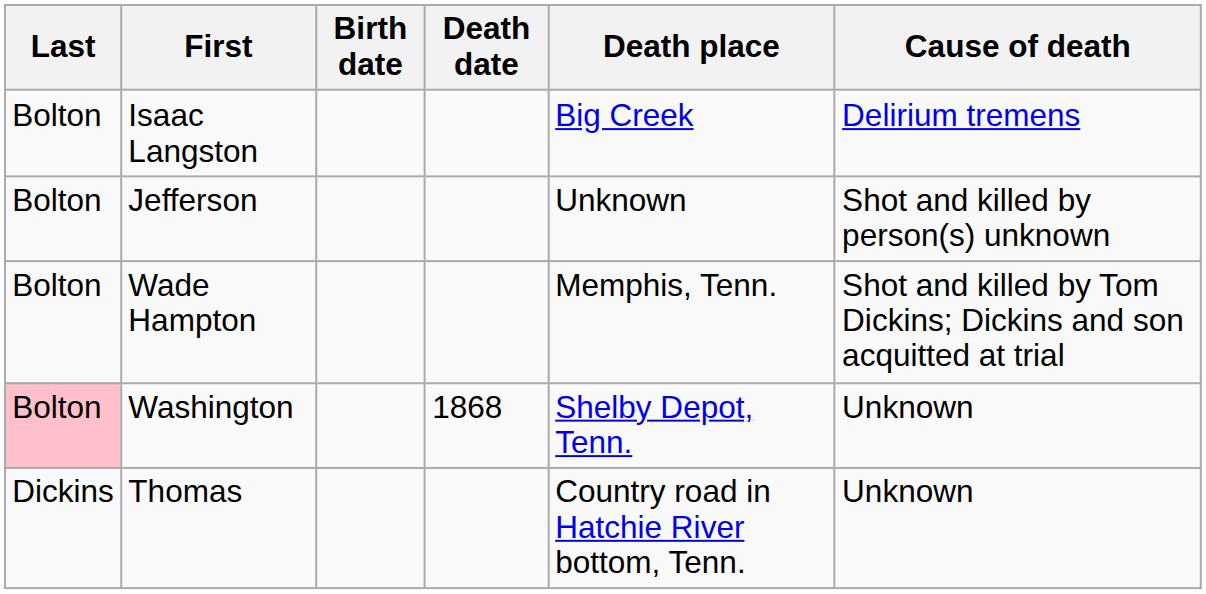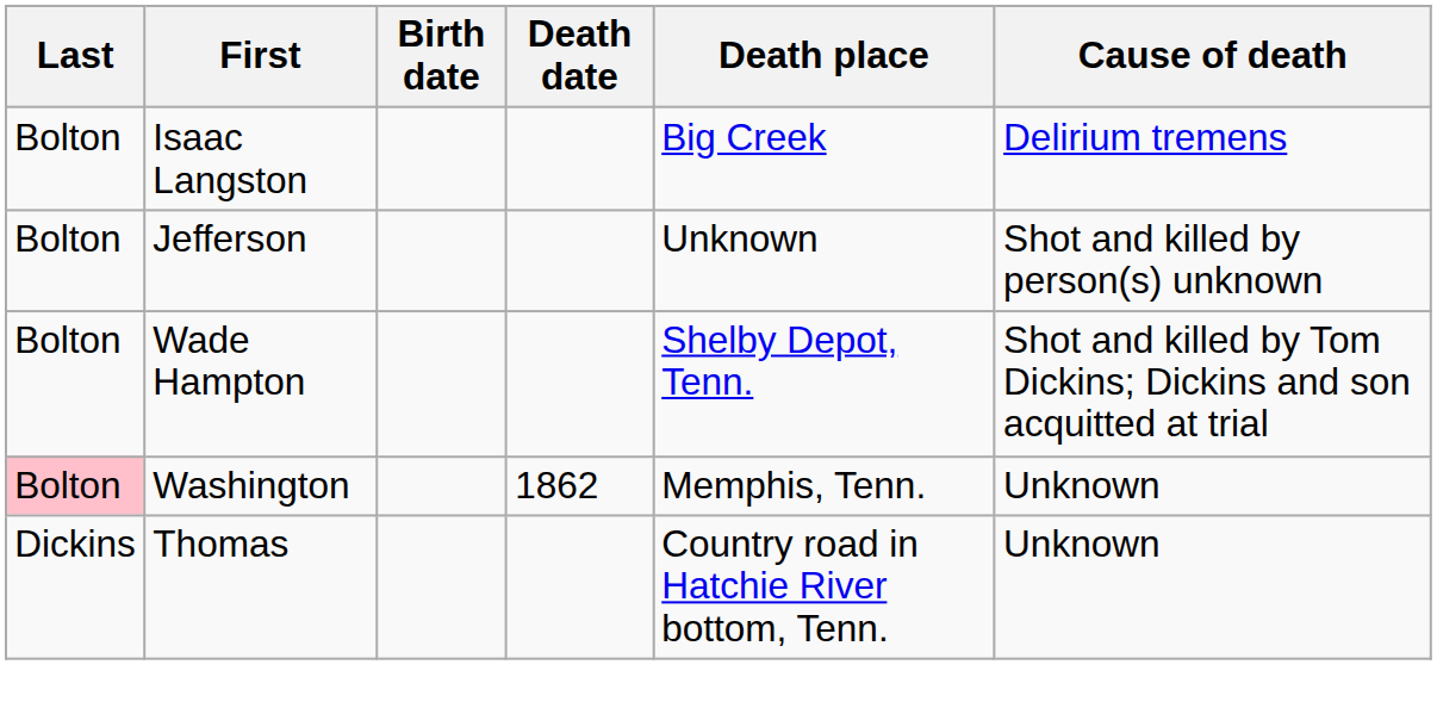Wade Hampton | Death place: Memphis, Tenn. -> Shelby Depot, Tenn.
Washington | Death date: 1868 -> 1862
Washington | Death place: Shelby Depot, Tenn. -> Memphis, Tenn.
